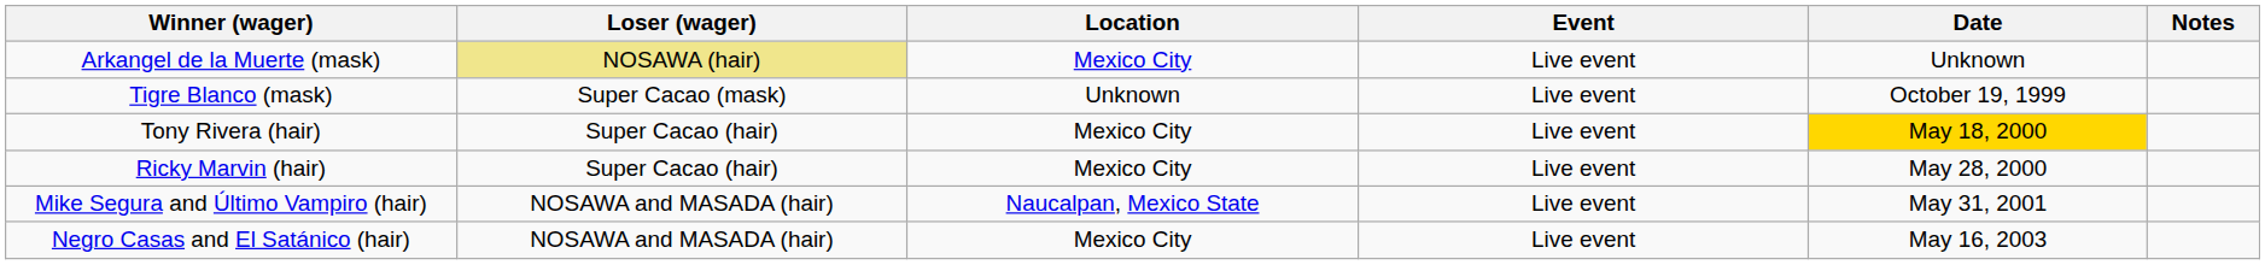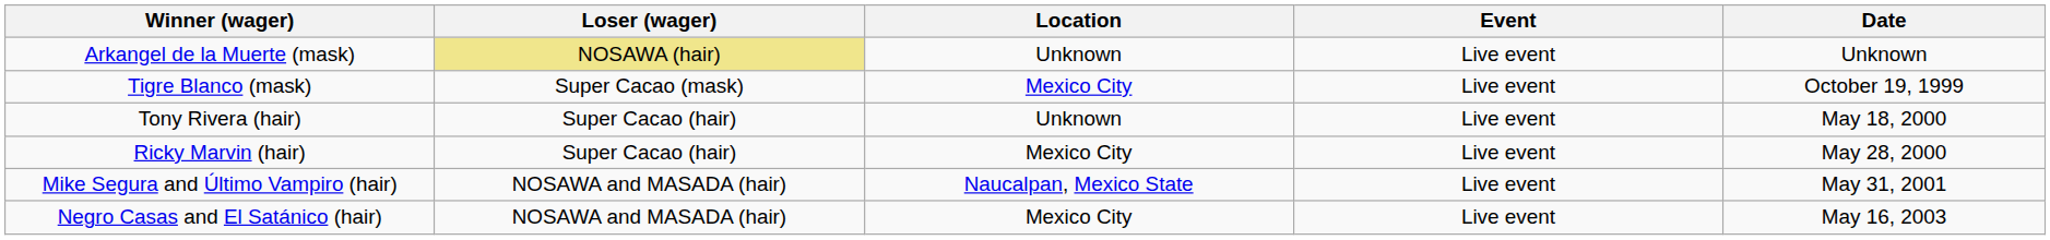- column: Notes
Arkangel de la Muerte (mask) | Location: Mexico City -> Unknown
Tigre Blanco (mask) | Location: Unknown -> Mexico City
Tony Rivera (hair) | Location: Mexico City -> Unknown
Tony Rivera (hair) | Date: gold background -> no background
